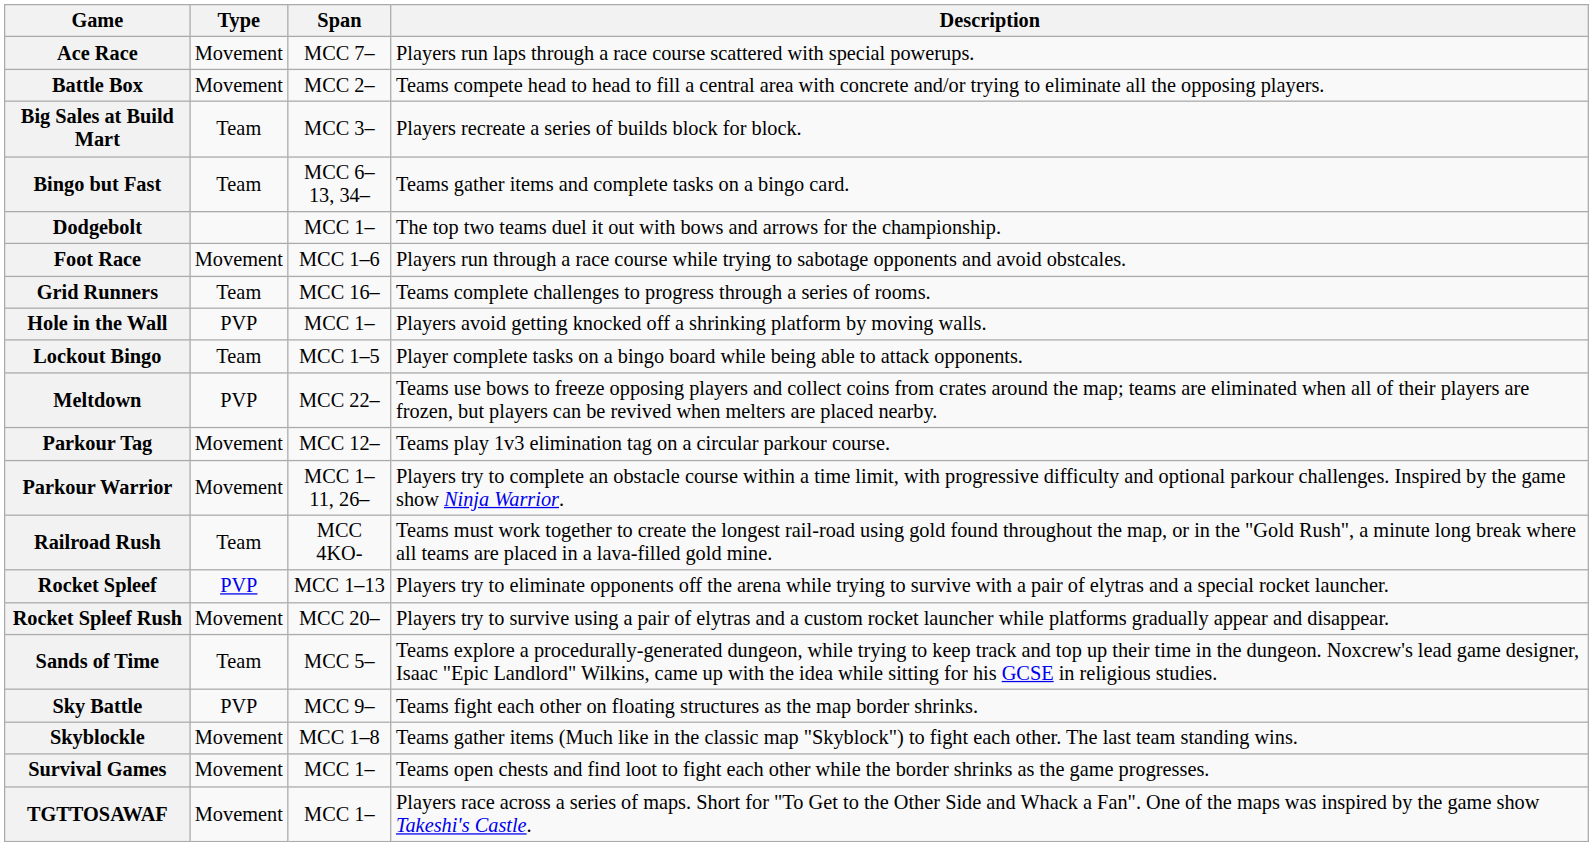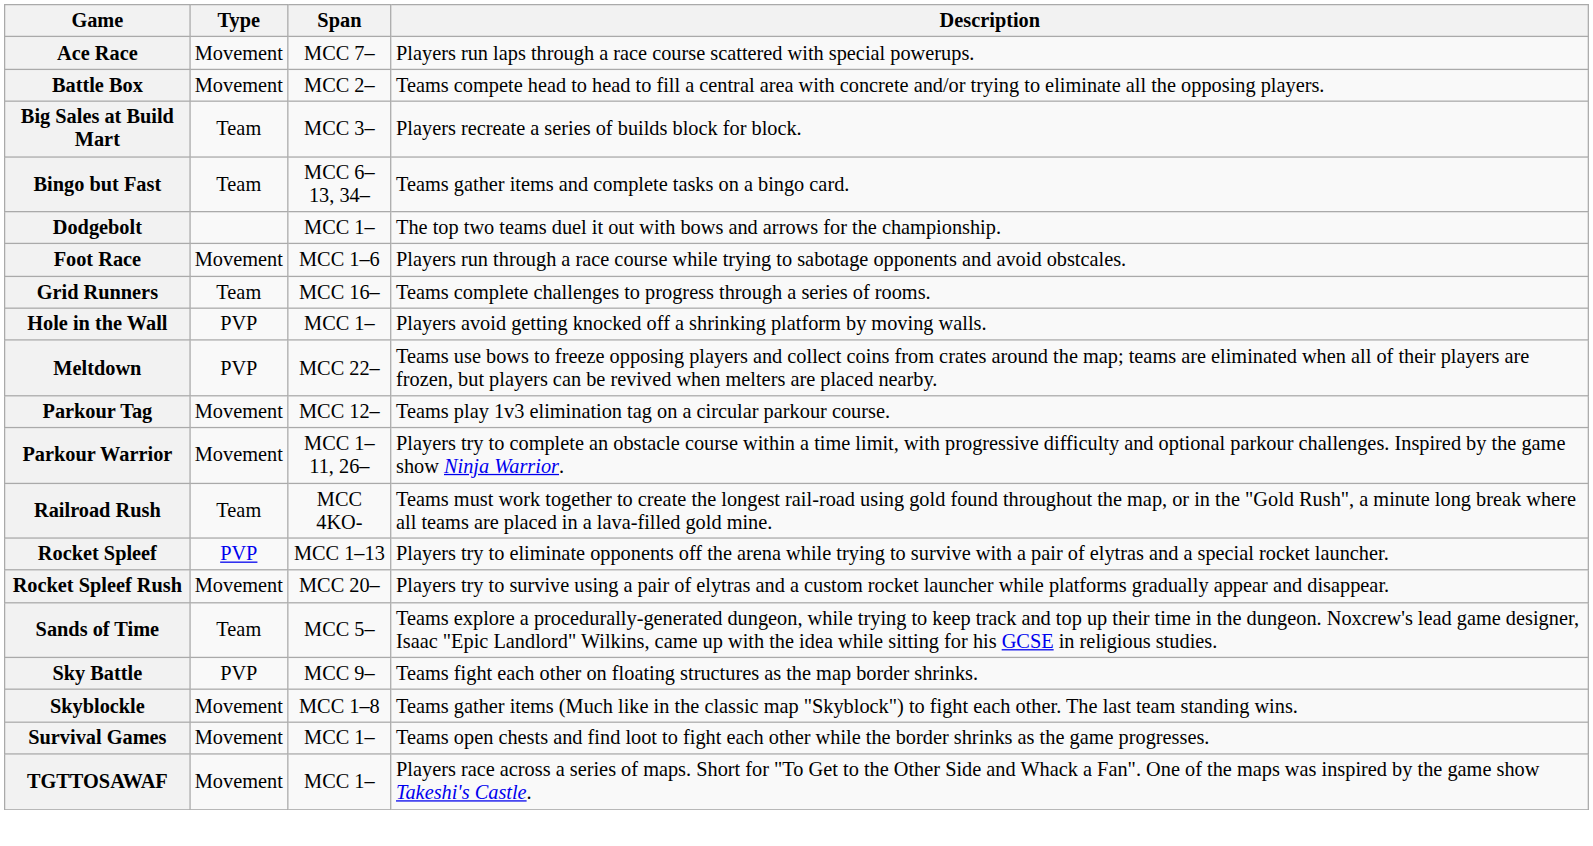- row: Lockout Bingo | Team | MCC 1–5 | Player complete tasks on a bingo board while being able to attack opponents.
